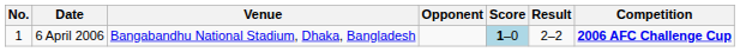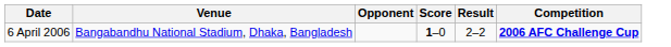- column: No. | 1
6 April 2006 | Score: lightblue background -> no background
